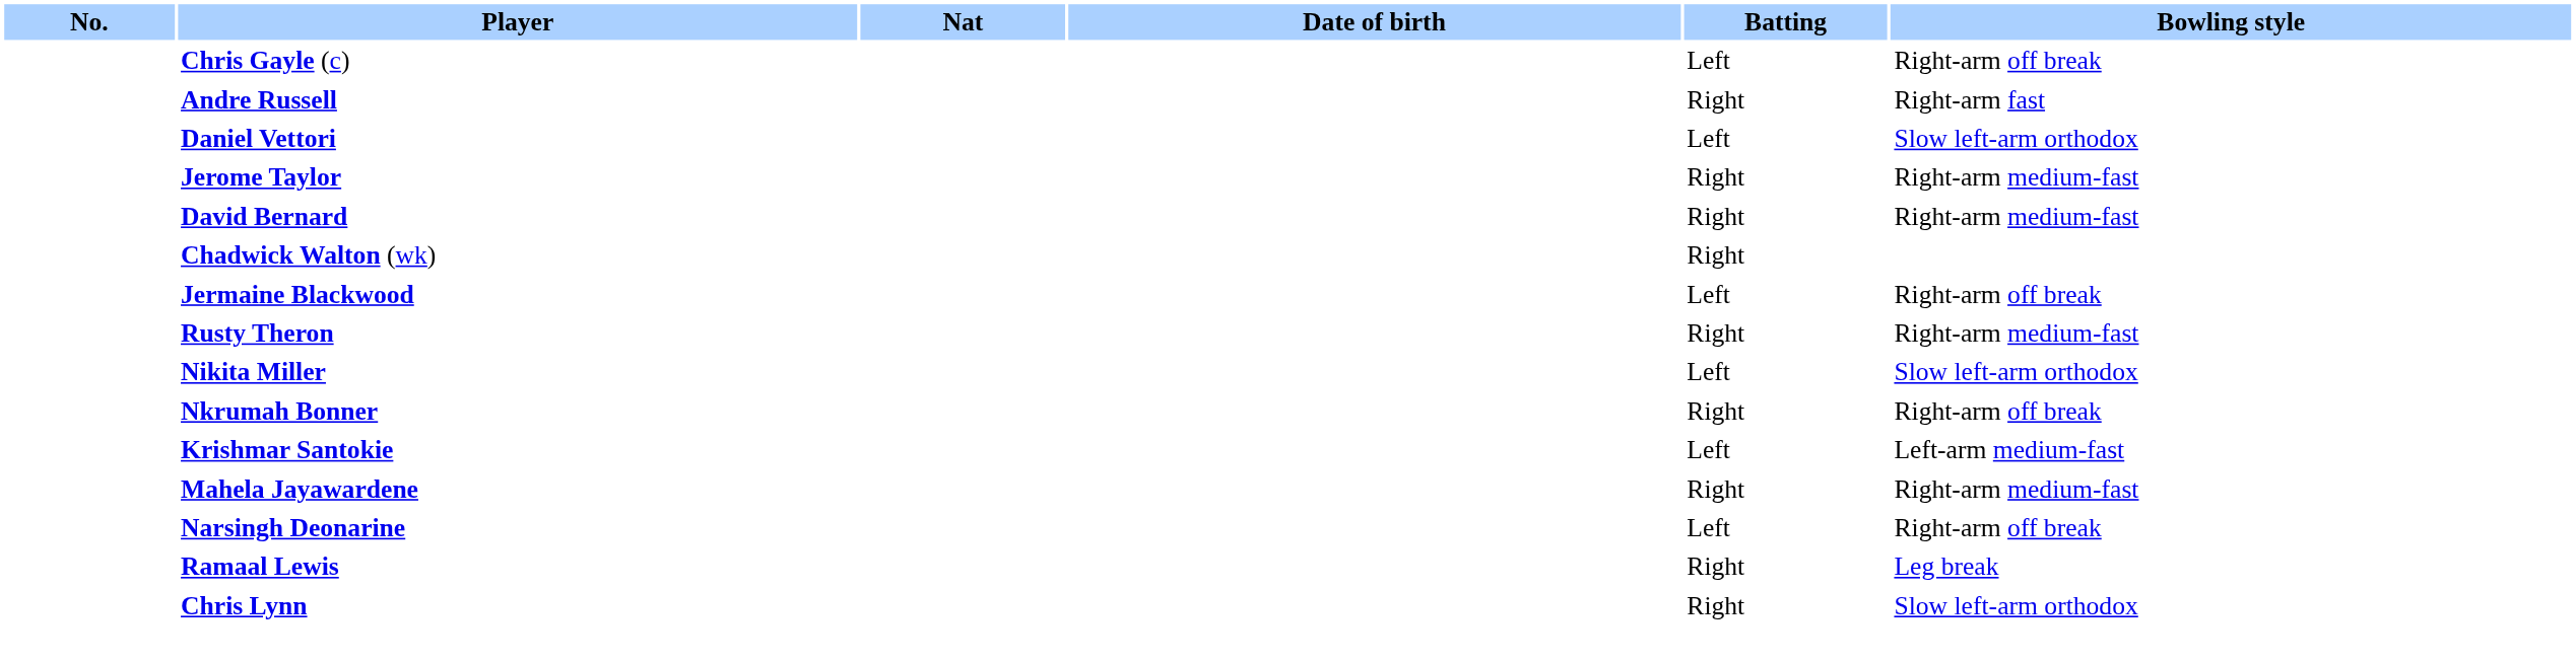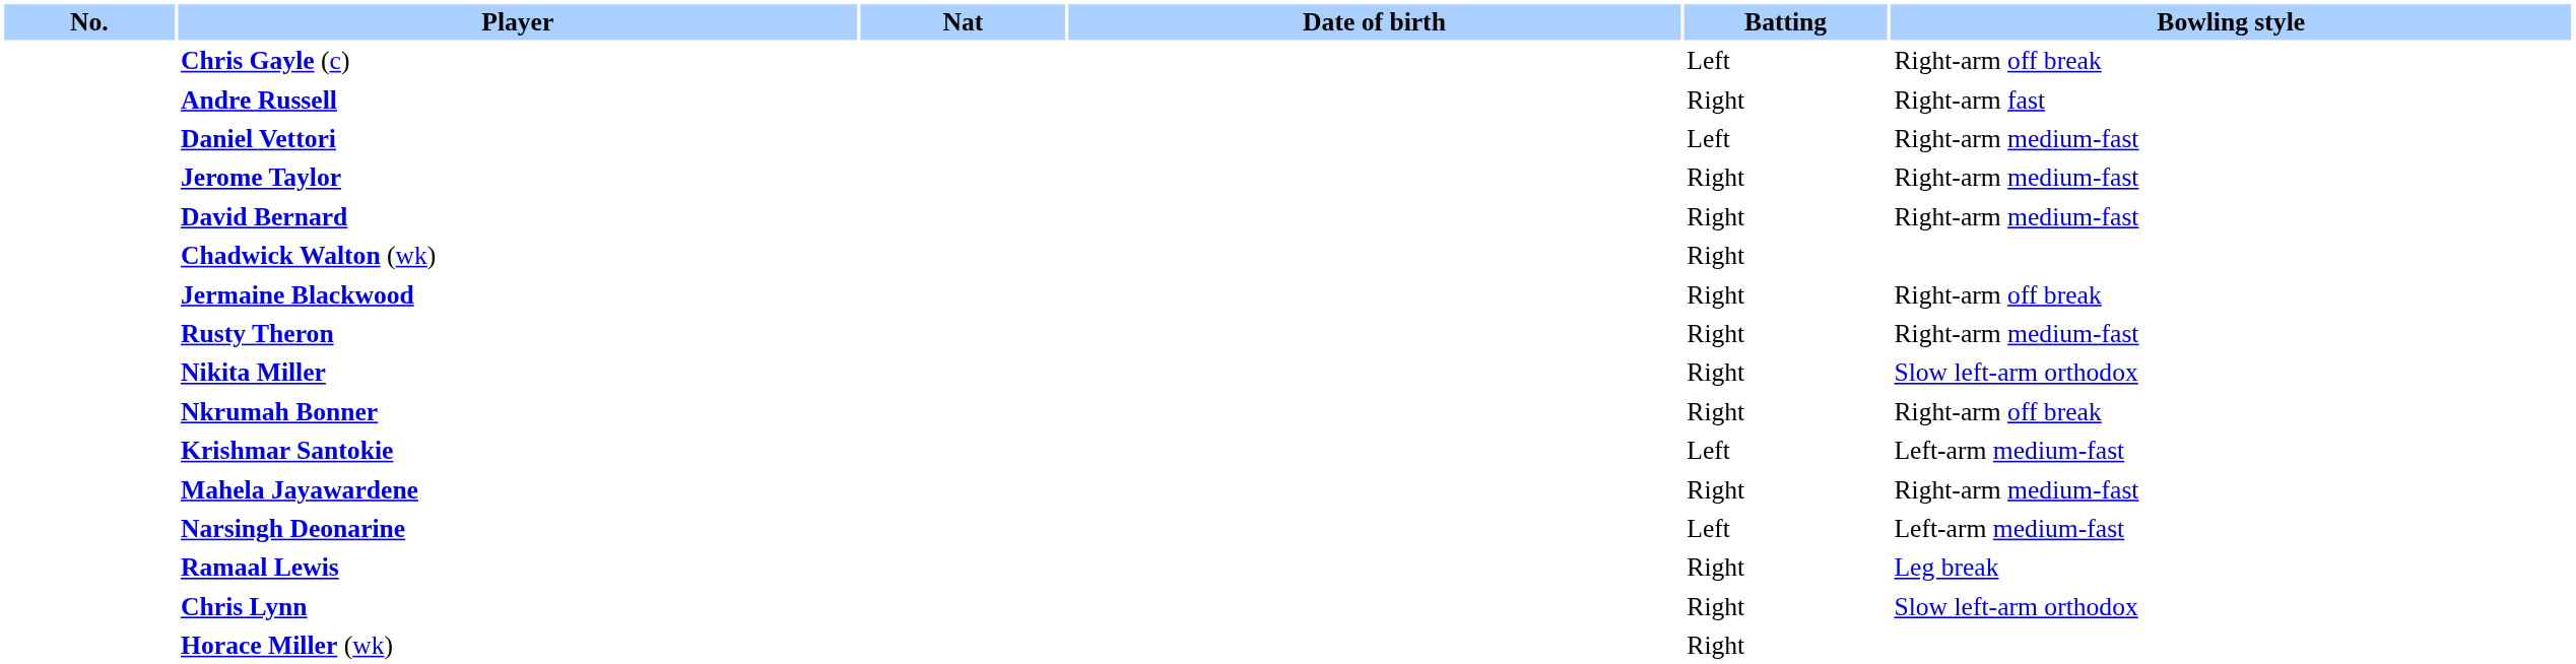Daniel Vettori | Bowling style: Slow left-arm orthodox -> Right-arm medium-fast
Jermaine Blackwood | Batting: Left -> Right
Nikita Miller | Batting: Left -> Right
Narsingh Deonarine | Bowling style: Right-arm off break -> Left-arm medium-fast
+ row: Horace Miller (wk) | Right
